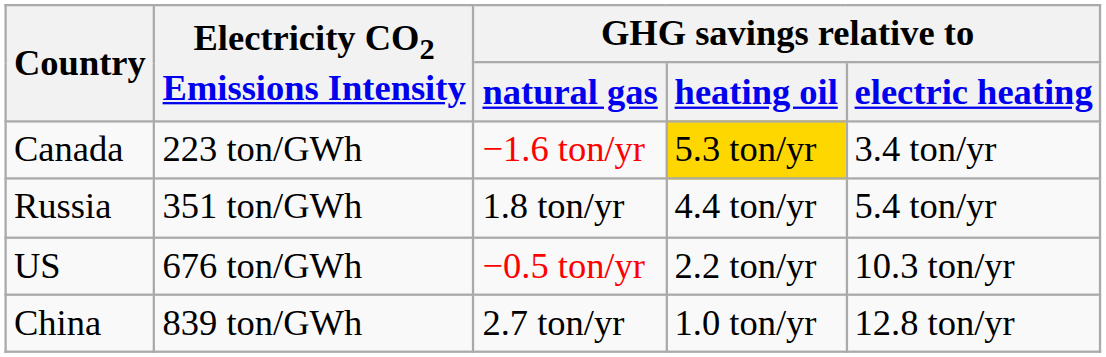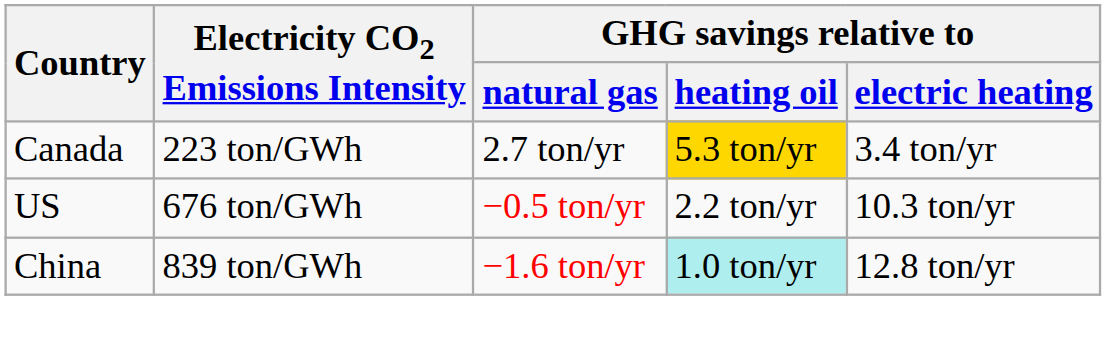Canada | GHG savings relative to / natural gas: −1.6 ton/yr -> 2.7 ton/yr
- row: Russia | 351 ton/GWh | 1.8 ton/yr | 4.4 ton/yr | 5.4 ton/yr
China | GHG savings relative to / natural gas: 2.7 ton/yr -> −1.6 ton/yr
China | GHG savings relative to / heating oil: no background -> paleturquoise background
